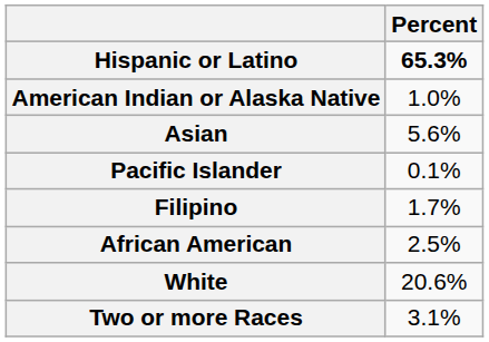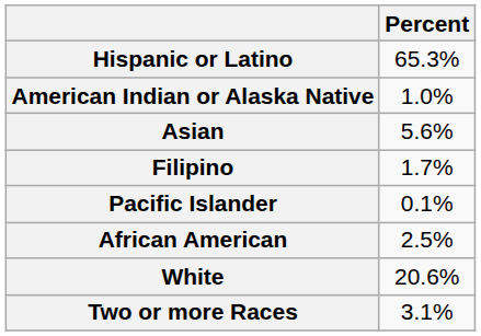Hispanic or Latino | Percent: bold -> normal
rows swapped: Pacific Islander <-> Filipino
